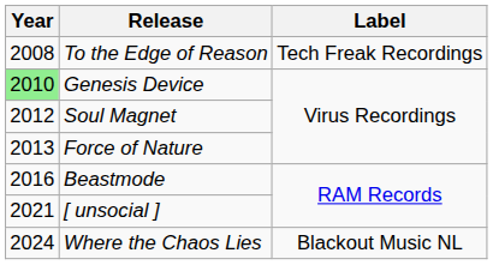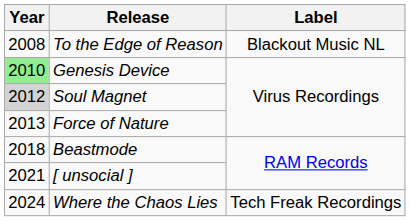To the Edge of Reason | Label: Tech Freak Recordings -> Blackout Music NL
Soul Magnet | Year: no background -> lightgrey background
Beastmode | Year: 2016 -> 2018
Where the Chaos Lies | Label: Blackout Music NL -> Tech Freak Recordings
